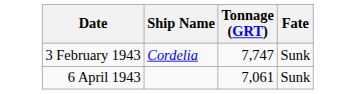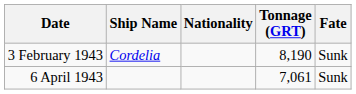+ column: Nationality
3 February 1943 | Tonnage (GRT): 7,747 -> 8,190
